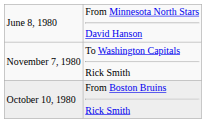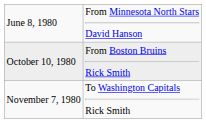rows swapped: October 10, 1980 <-> November 7, 1980
